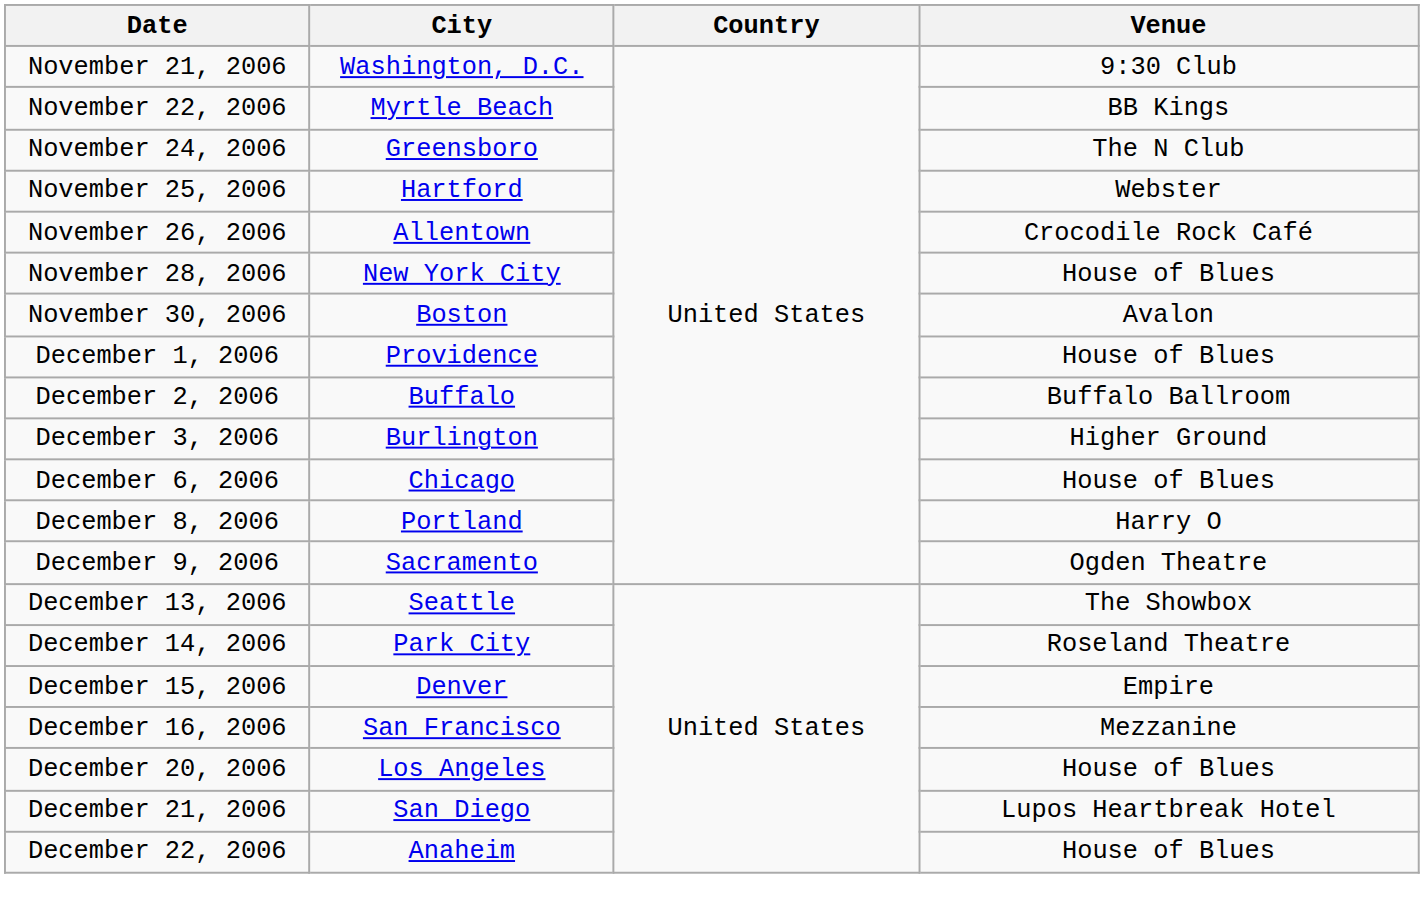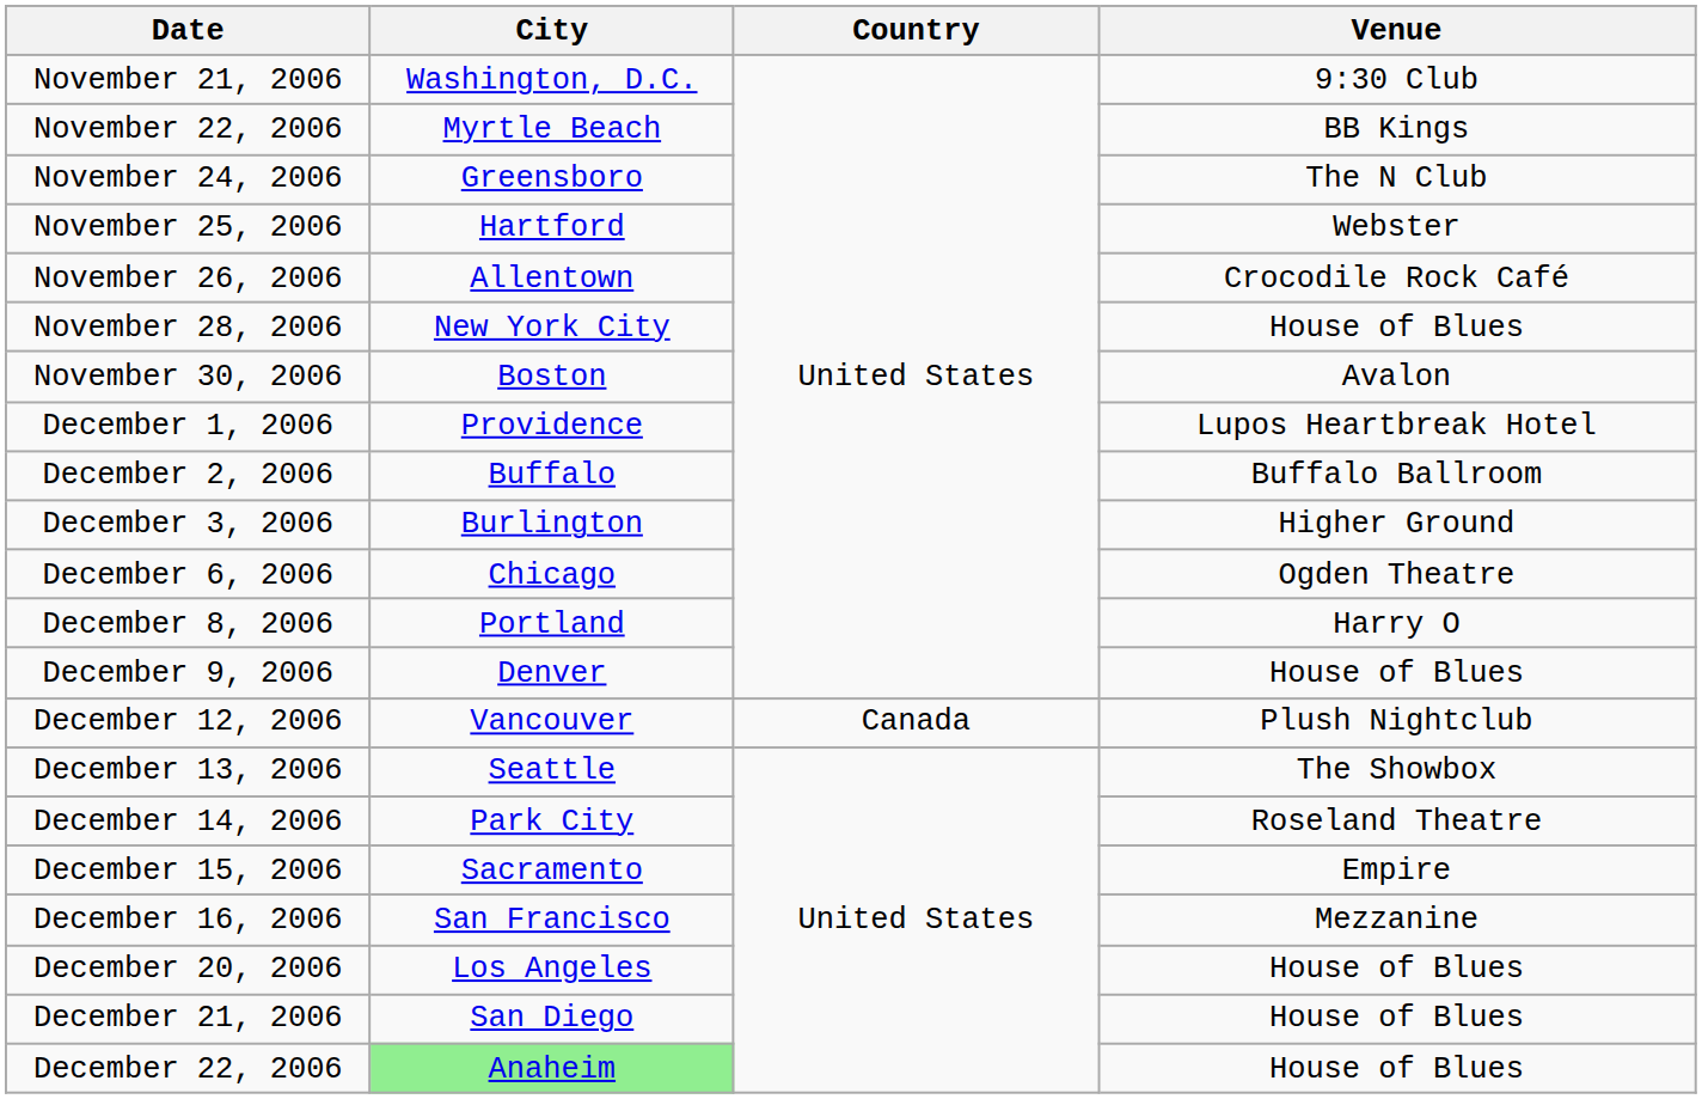December 1, 2006 | Venue: House of Blues -> Lupos Heartbreak Hotel
December 6, 2006 | Venue: House of Blues -> Ogden Theatre
December 9, 2006 | City: Sacramento -> Denver
December 9, 2006 | Venue: Ogden Theatre -> House of Blues
+ row: December 12, 2006 | Vancouver | Canada | Plush Nightclub
December 15, 2006 | City: Denver -> Sacramento
December 21, 2006 | Venue: Lupos Heartbreak Hotel -> House of Blues
December 22, 2006 | City: no background -> lightgreen background
